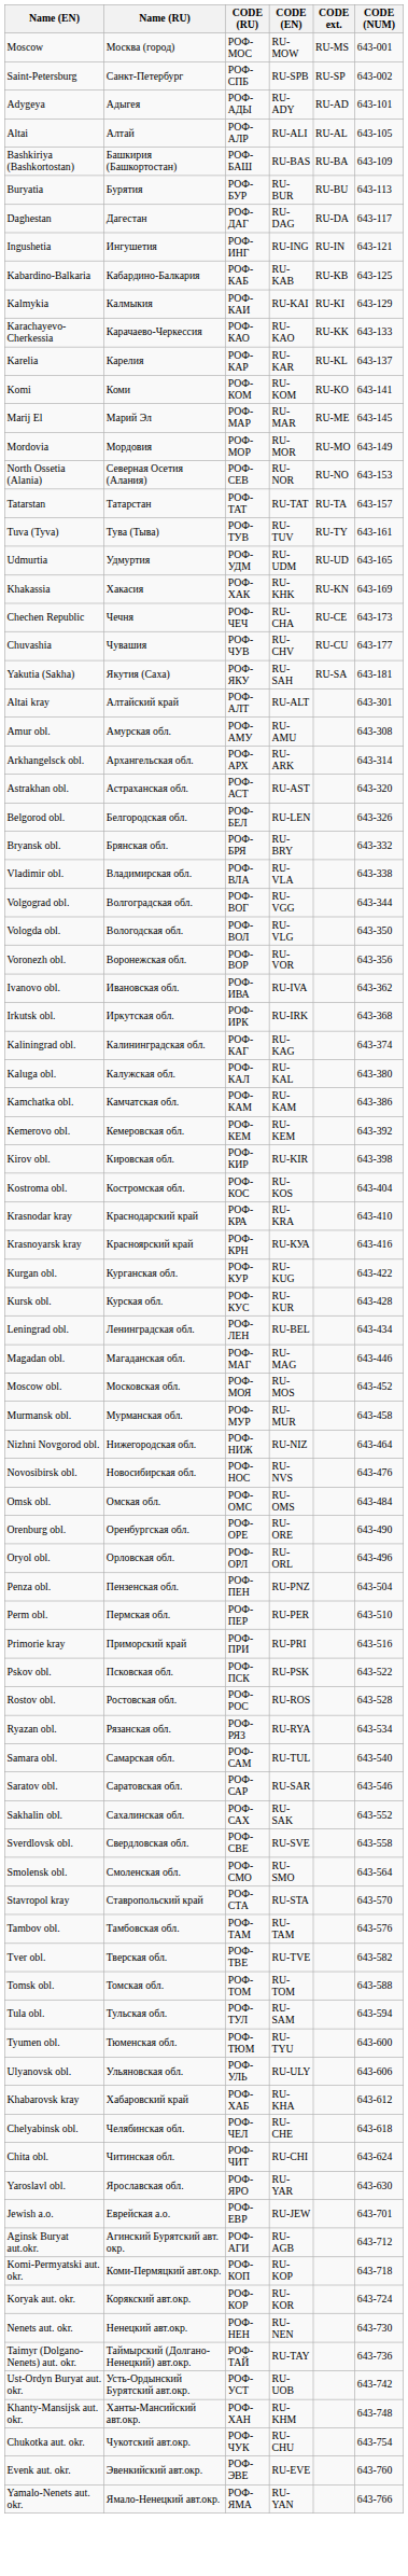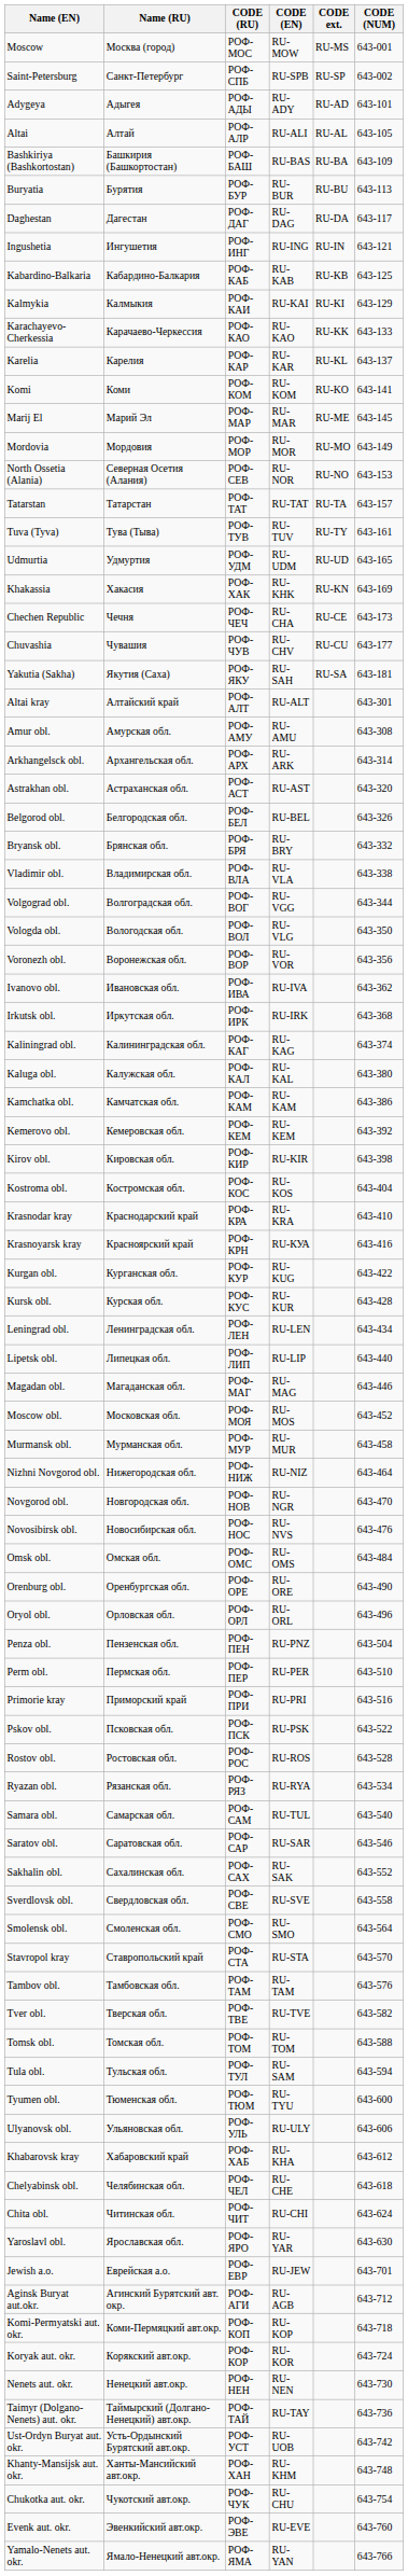Belgorod obl. | CODE (EN): RU-LEN -> RU-BEL
Leningrad obl. | CODE (EN): RU-BEL -> RU-LEN
+ row: Lipetsk obl. | Липецкая обл. | РОФ-ЛИП | RU-LIP | 643-440
+ row: Novgorod obl. | Новгородская обл. | РОФ-НОВ | RU-NGR | 643-470
